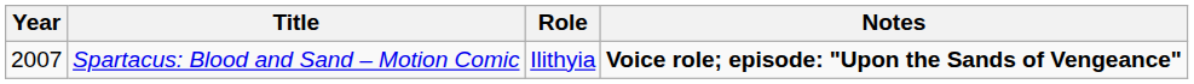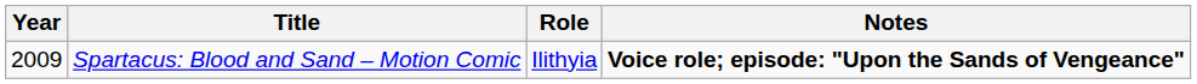Spartacus: Blood and Sand – Motion Comic | Year: 2007 -> 2009
